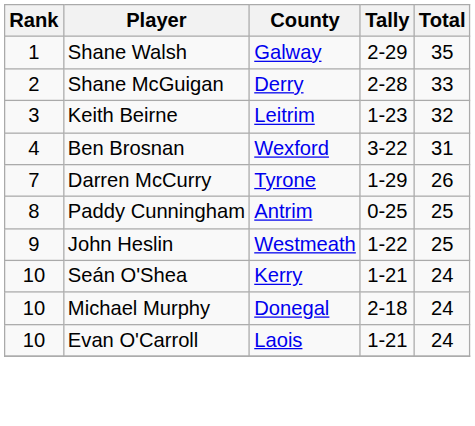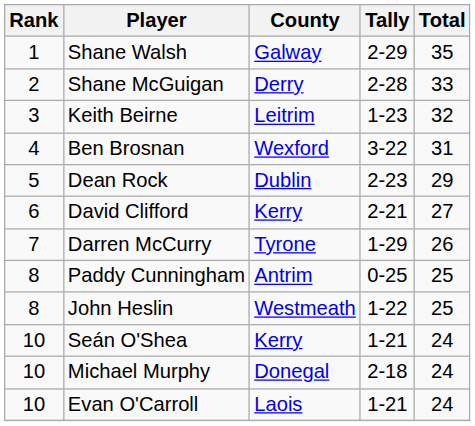+ row: 5 | Dean Rock | Dublin | 2-23 | 29
+ row: 6 | David Clifford | Kerry | 2-21 | 27
John Heslin | Rank: 9 -> 8
